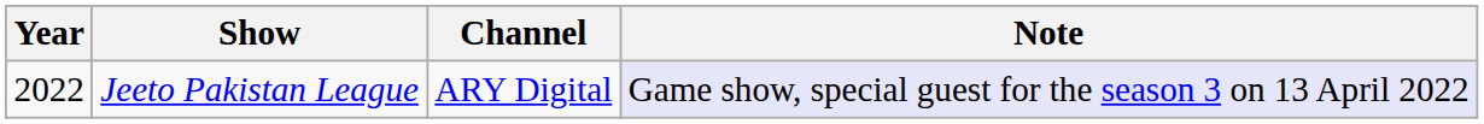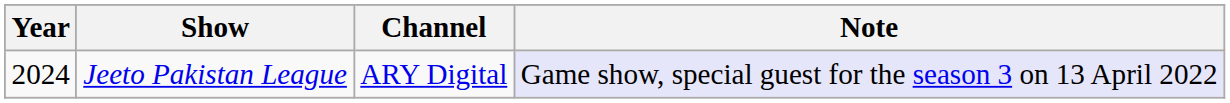Jeeto Pakistan League | Year: 2022 -> 2024
